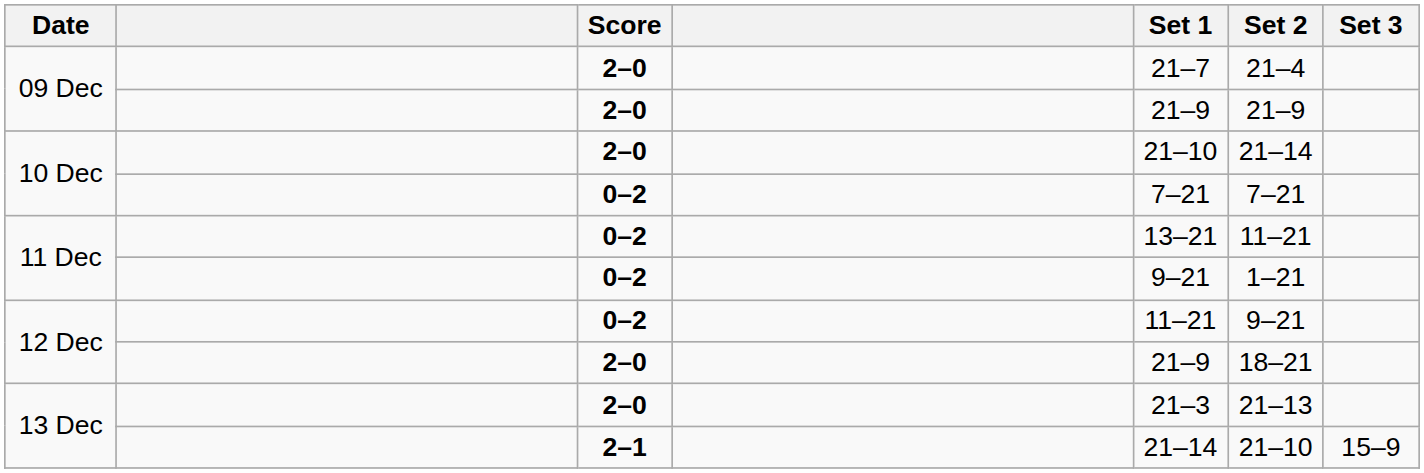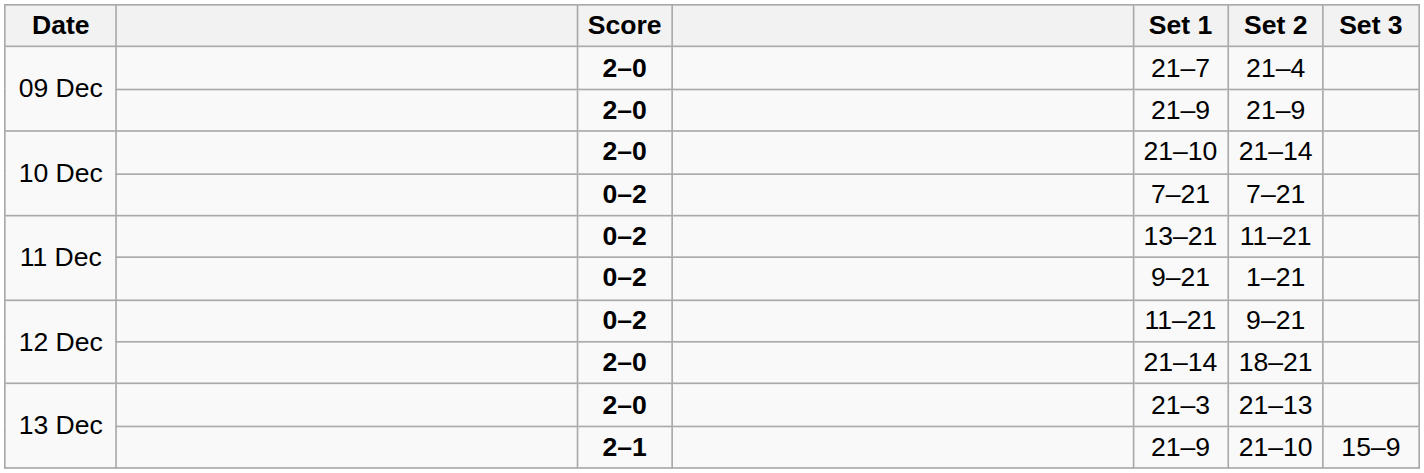12 Dec / 2–0 | Set 1: 21–9 -> 21–14
13 Dec / 2–1 | Set 1: 21–14 -> 21–9
